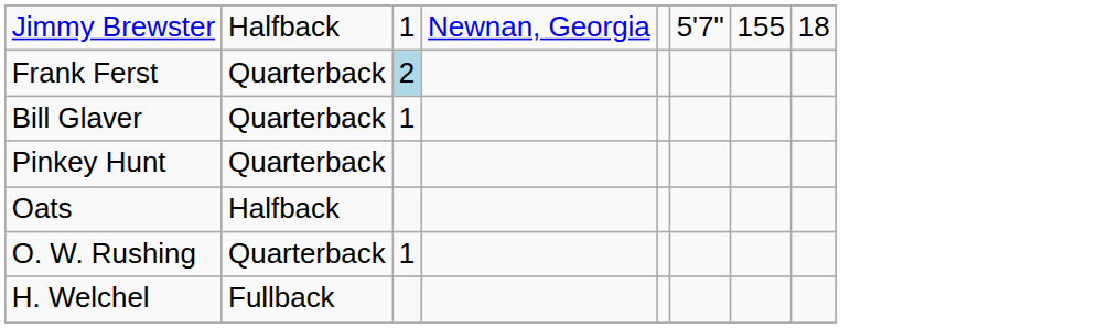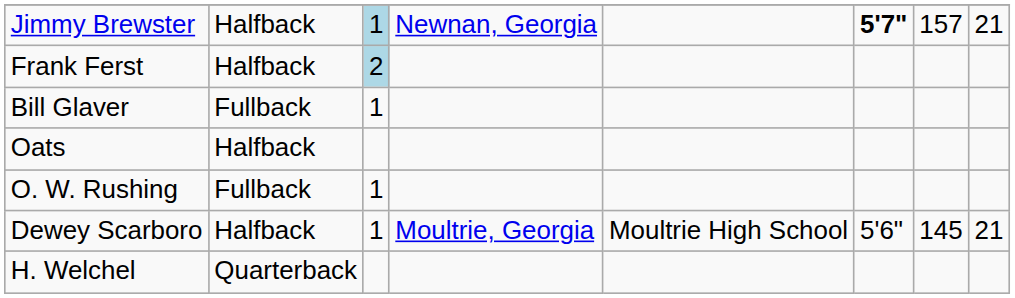Jimmy Brewster | column 3: no background -> lightblue background
Jimmy Brewster | column 6: normal -> bold
Jimmy Brewster | column 7: 155 -> 157
Jimmy Brewster | column 8: 18 -> 21
Frank Ferst | column 2: Quarterback -> Halfback
Bill Glaver | column 2: Quarterback -> Fullback
- row: Pinkey Hunt | Quarterback
O. W. Rushing | column 2: Quarterback -> Fullback
+ row: Dewey Scarboro | Halfback | 1 | Moultrie, Georgia | Moultrie High School | 5'6" | 145 | 21
H. Welchel | column 2: Fullback -> Quarterback
